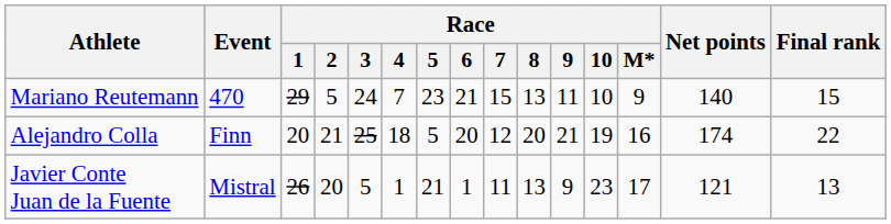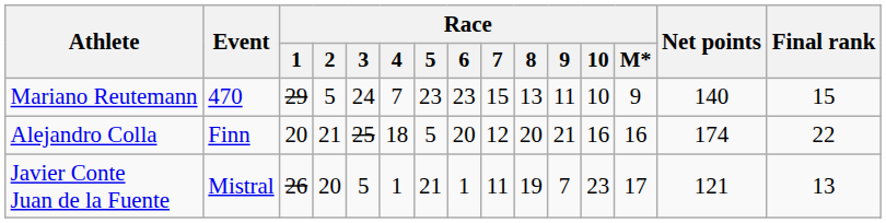Mariano Reutemann | Race / 6: 21 -> 23
Alejandro Colla | Race / 10: 19 -> 16
Javier Conte Juan de la Fuente | Race / 8: 13 -> 19
Javier Conte Juan de la Fuente | Race / 9: 9 -> 7
